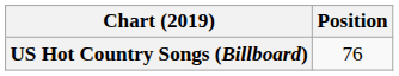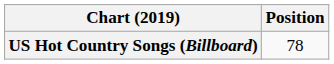US Hot Country Songs (Billboard) | Position: 76 -> 78
